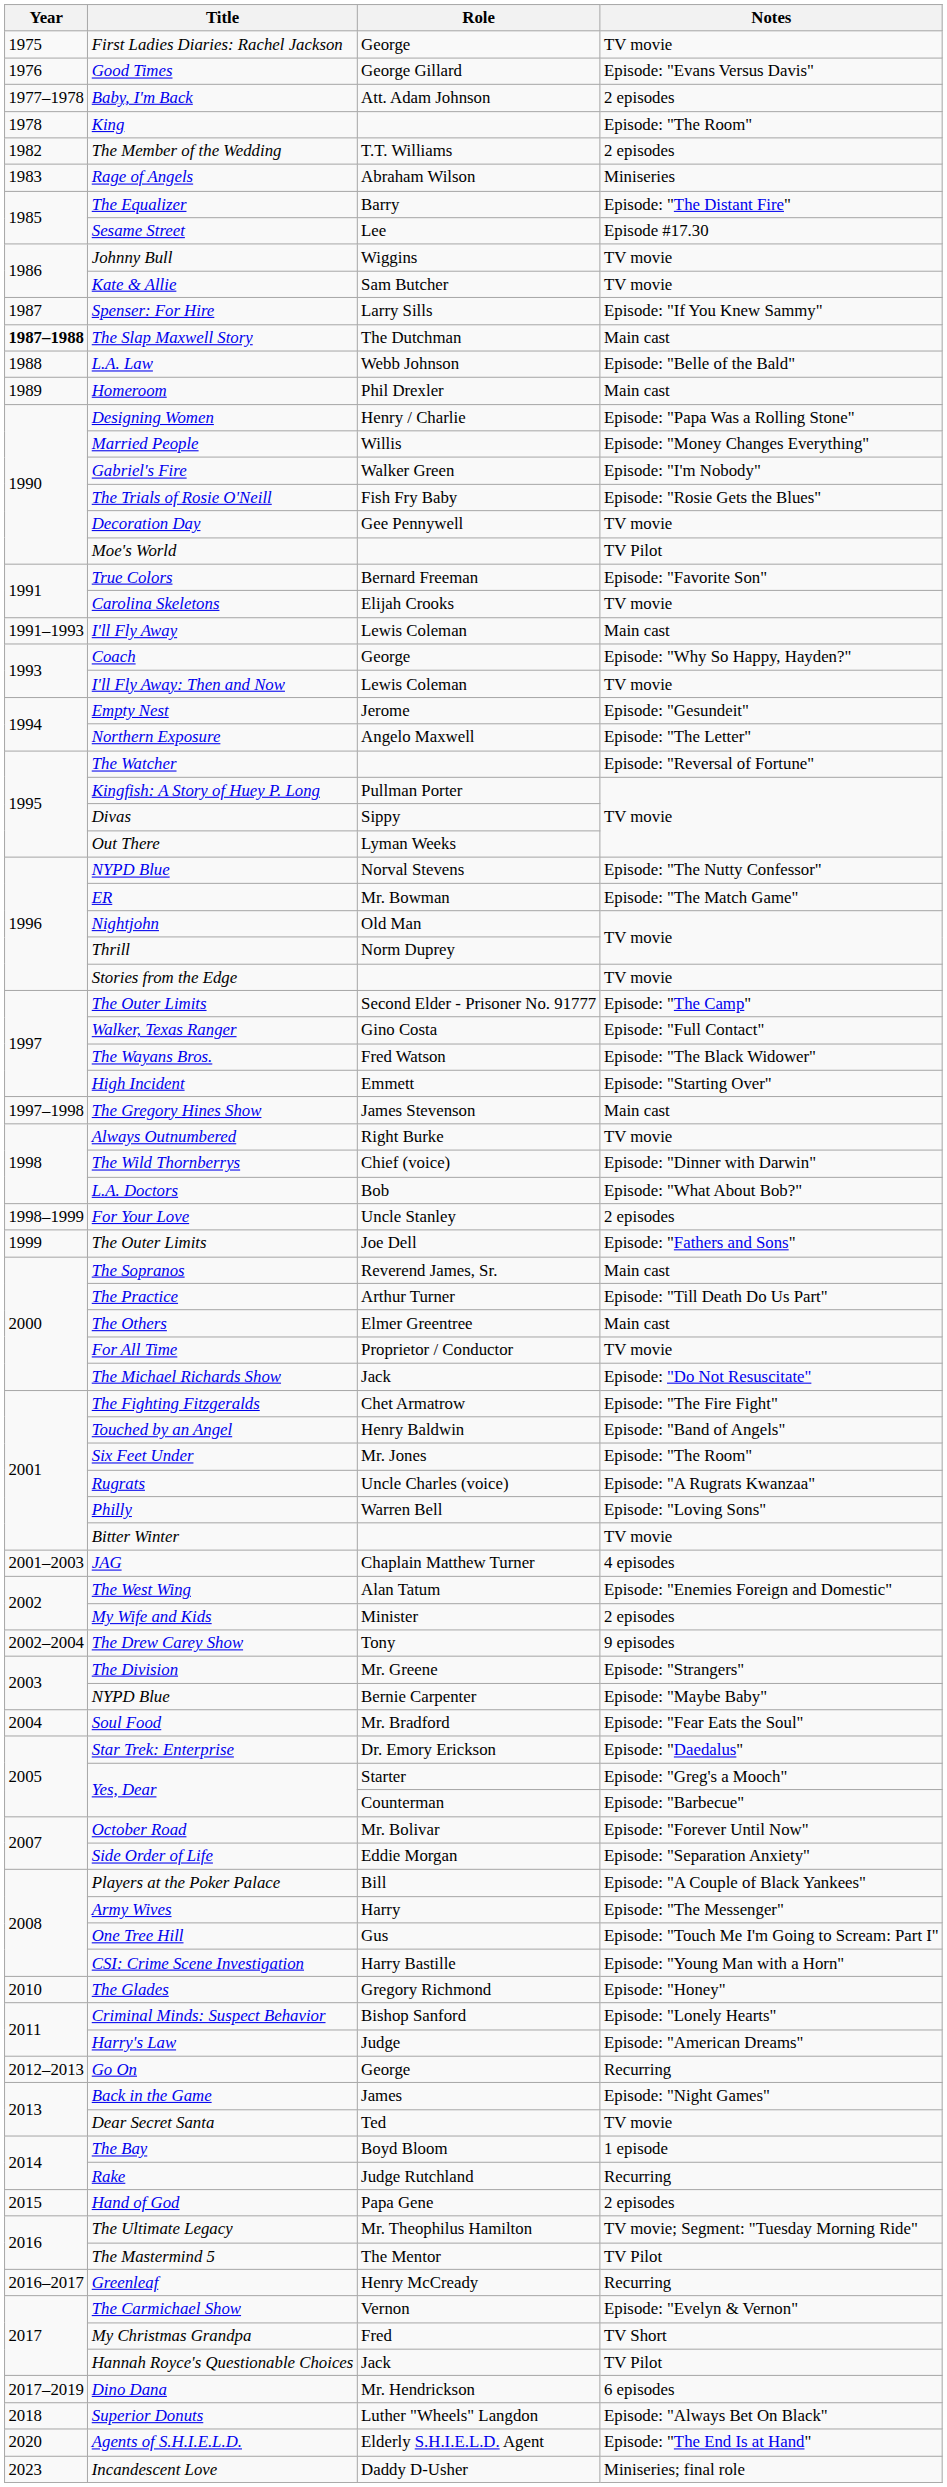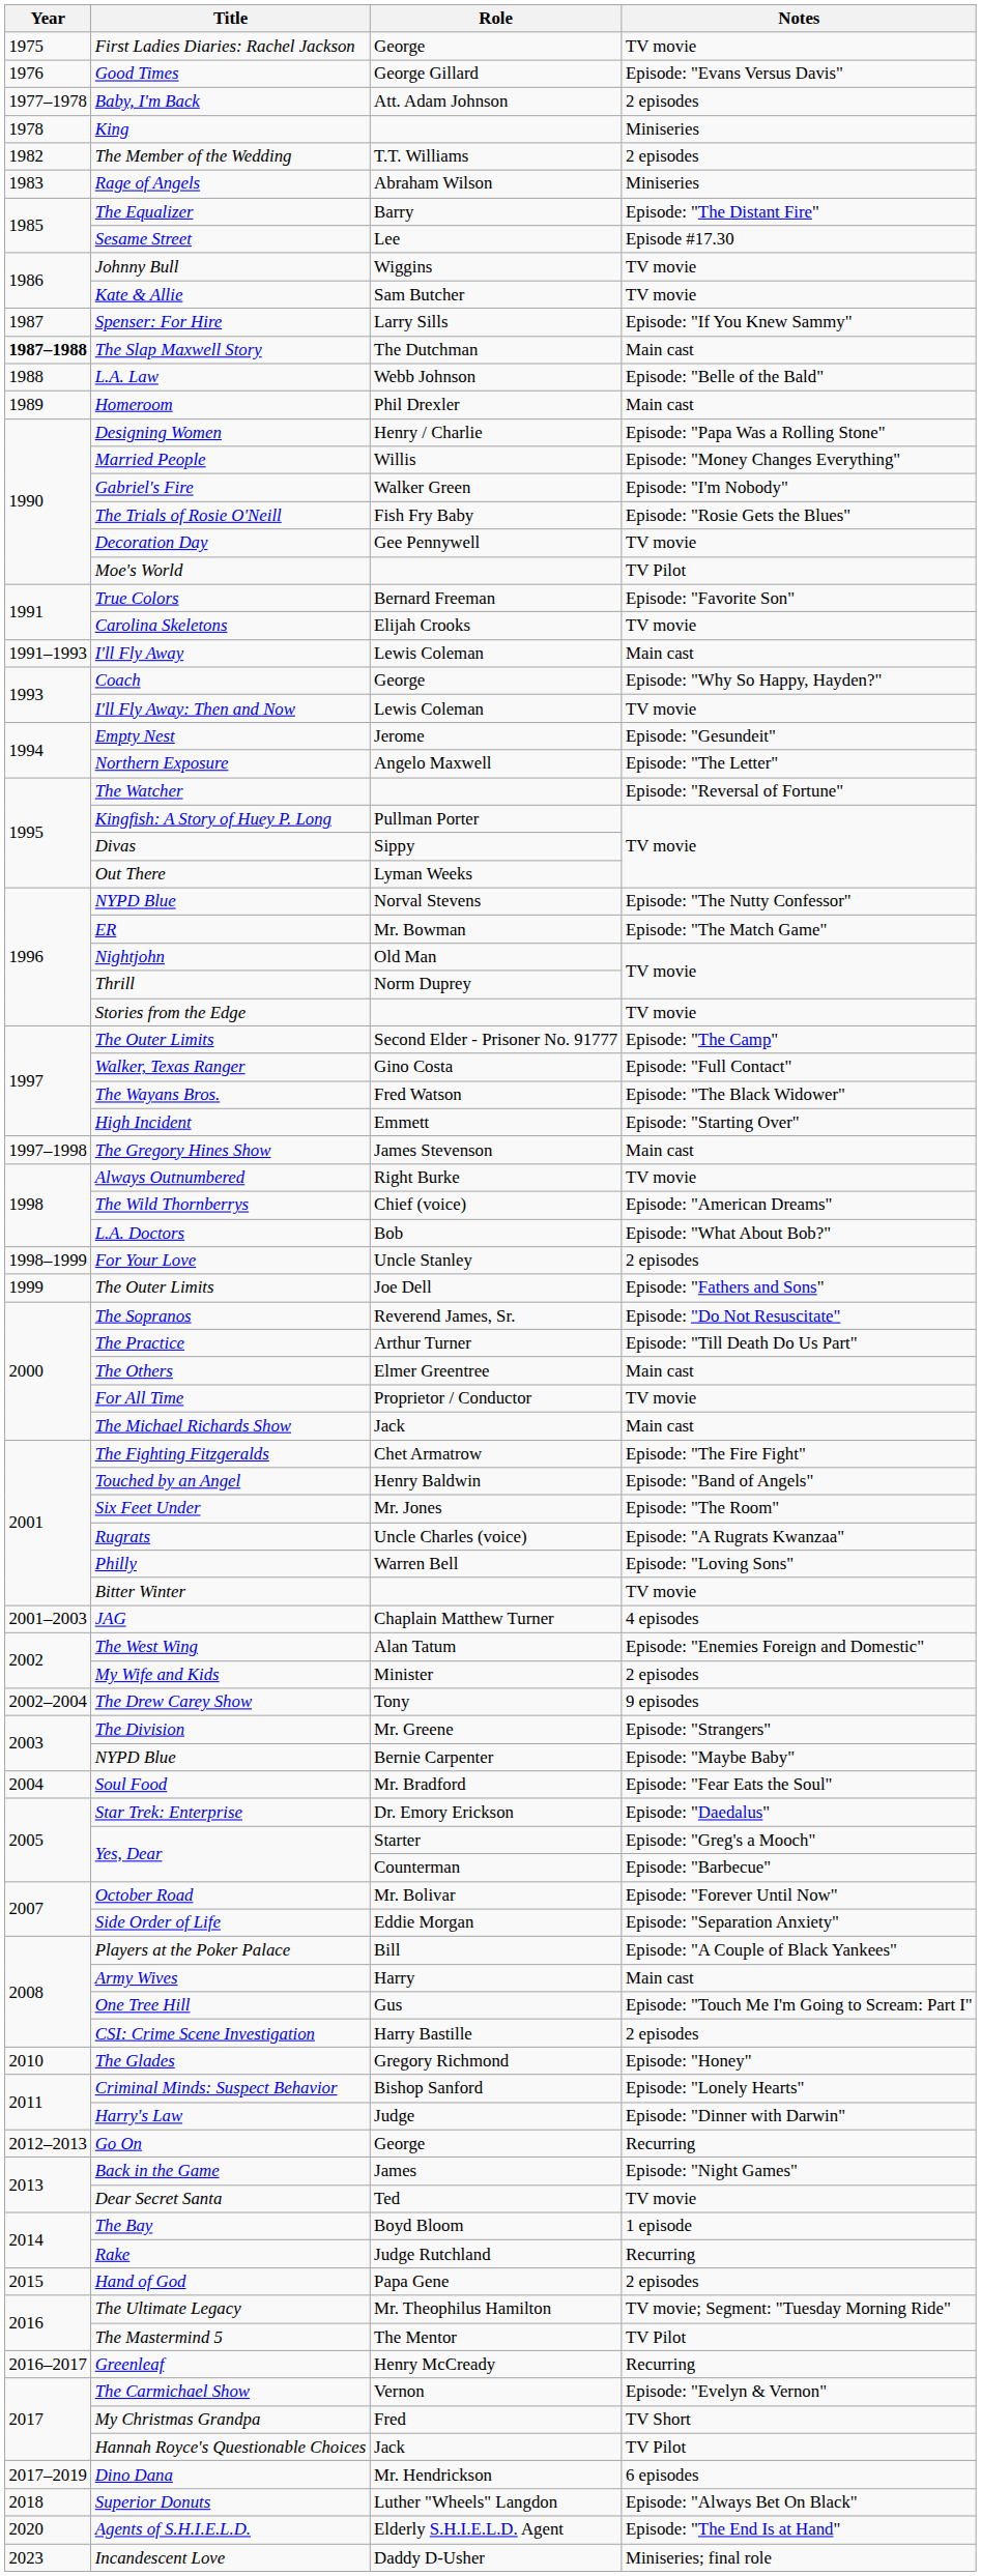King | Notes: Episode: "The Room" -> Miniseries
The Wild Thornberrys | Notes: Episode: "Dinner with Darwin" -> Episode: "American Dreams"
The Sopranos | Notes: Main cast -> Episode: "Do Not Resuscitate"
The Michael Richards Show | Notes: Episode: "Do Not Resuscitate" -> Main cast
Army Wives | Notes: Episode: "The Messenger" -> Main cast
CSI: Crime Scene Investigation | Notes: Episode: "Young Man with a Horn" -> 2 episodes
Harry's Law | Notes: Episode: "American Dreams" -> Episode: "Dinner with Darwin"
